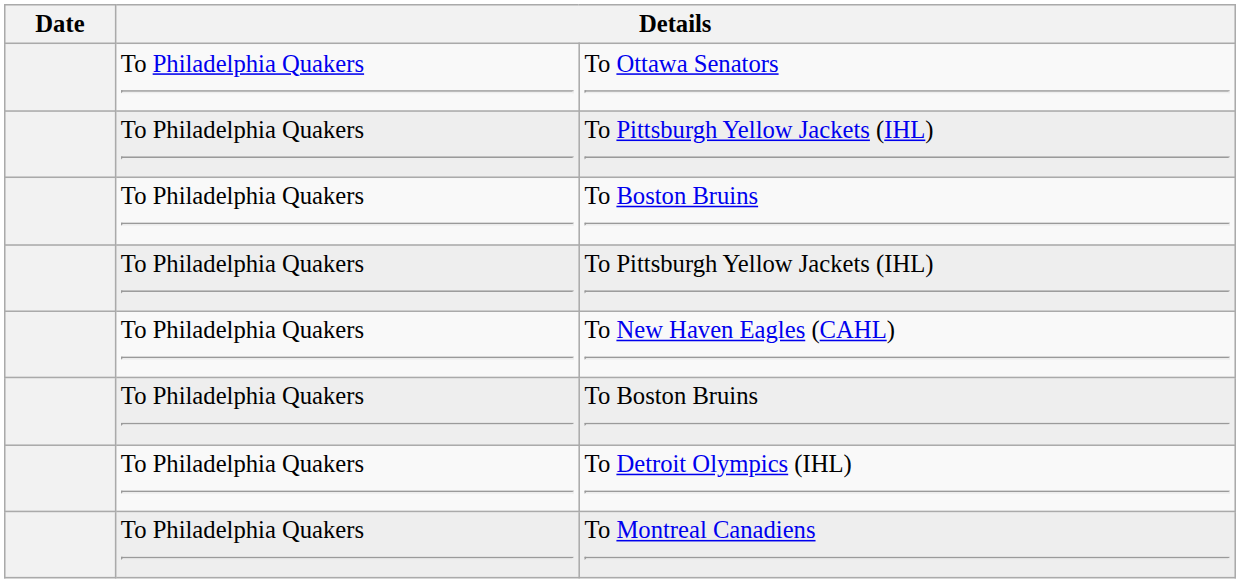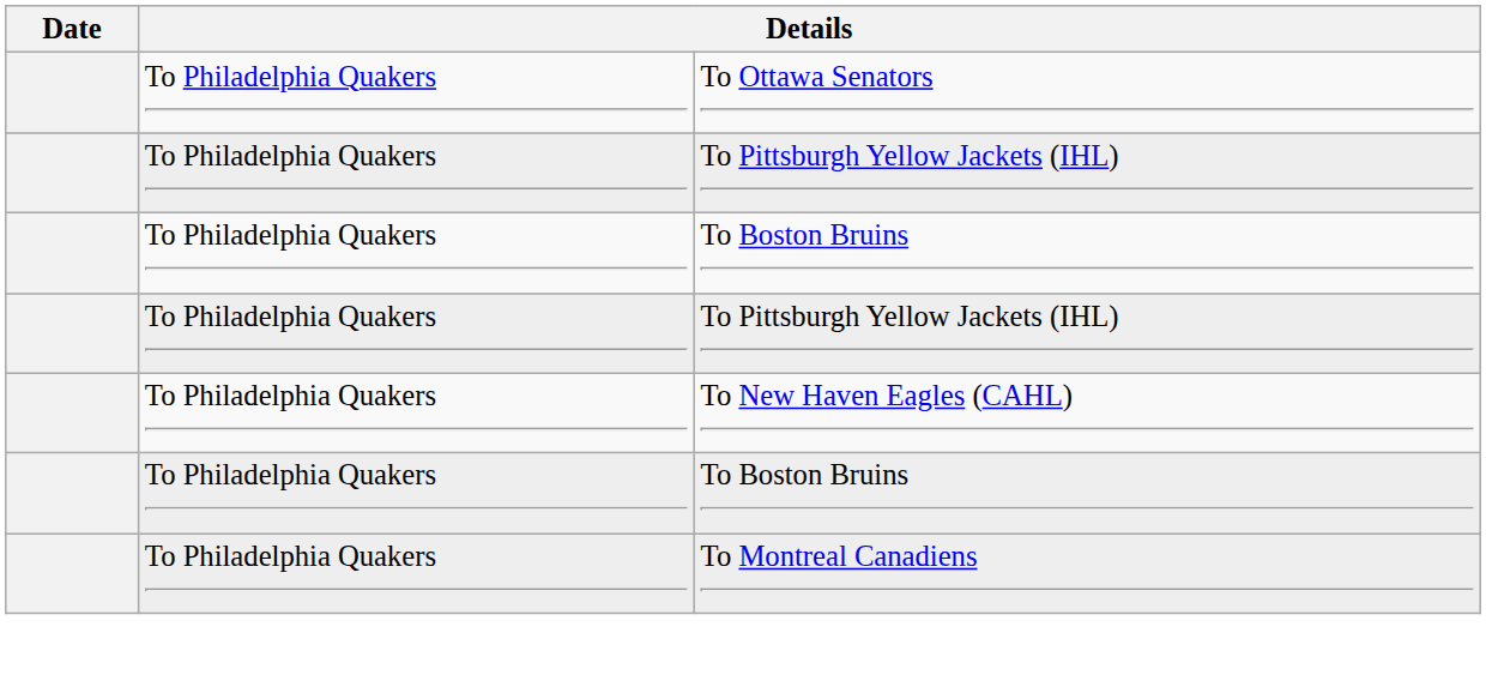- row: To Philadelphia Quakers | To Detroit Olympics (IHL)
